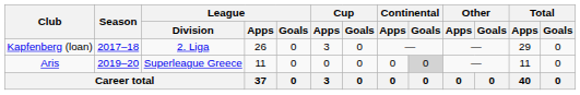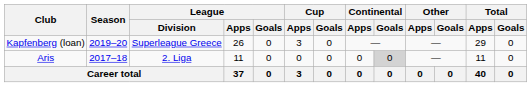Kapfenberg (loan) | Season: 2017–18 -> 2019–20
Kapfenberg (loan) | League / Division: 2. Liga -> Superleague Greece
Aris | Season: 2019–20 -> 2017–18
Aris | League / Division: Superleague Greece -> 2. Liga
